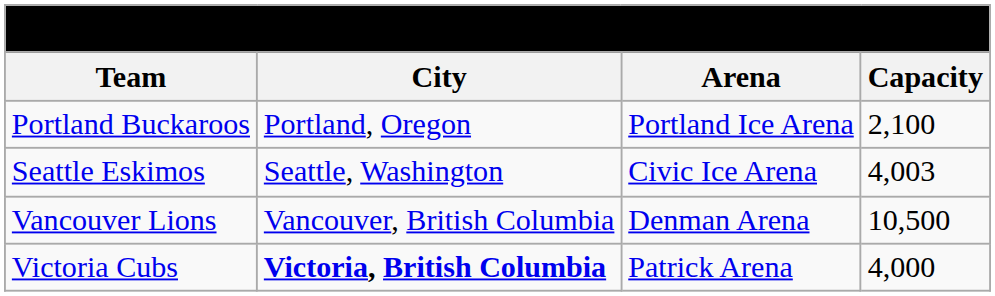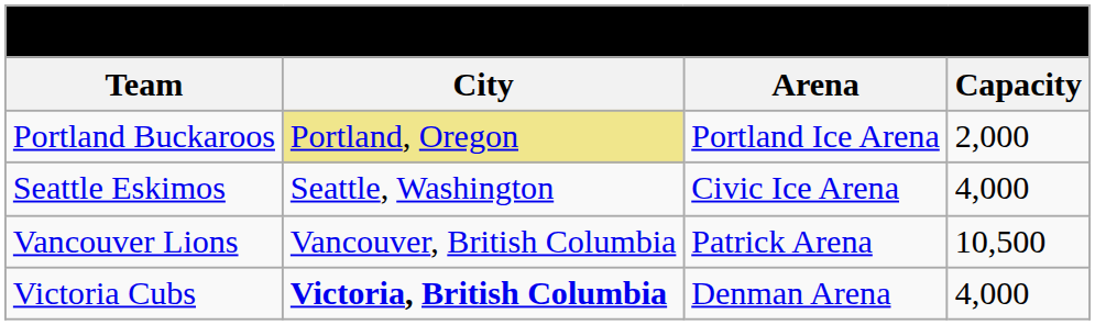Portland Buckaroos | City: no background -> khaki background
Portland Buckaroos | Capacity: 2,100 -> 2,000
Seattle Eskimos | Capacity: 4,003 -> 4,000
Vancouver Lions | Arena: Denman Arena -> Patrick Arena
Victoria Cubs | Arena: Patrick Arena -> Denman Arena
